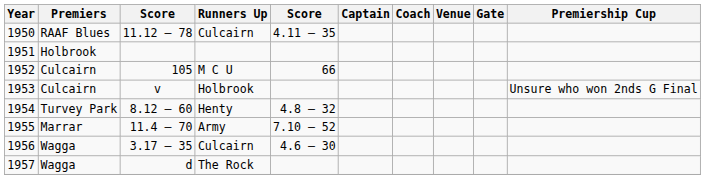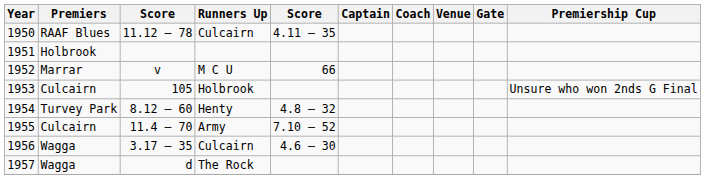1952 | Premiers: Culcairn -> Marrar
1952 | column 3: 105 -> v
1953 | column 3: v -> 105
1955 | Premiers: Marrar -> Culcairn
